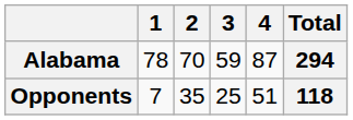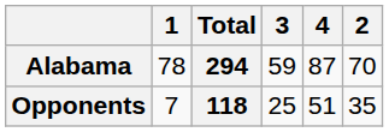columns swapped: 2 <-> Total
